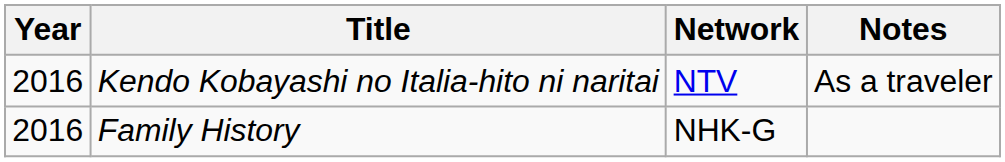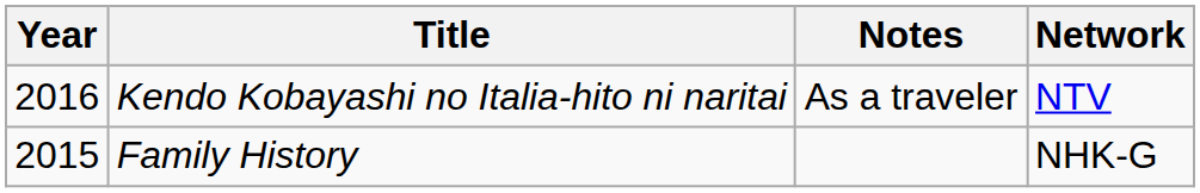columns swapped: Network <-> Notes
Family History | Year: 2016 -> 2015
